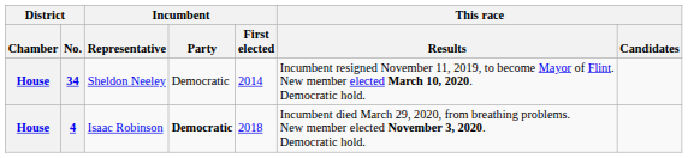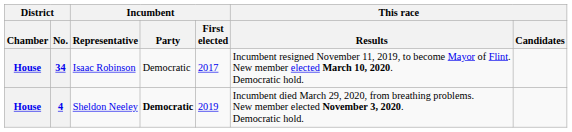34 | Incumbent / Representative: Sheldon Neeley -> Isaac Robinson
34 | Incumbent / First elected: 2014 -> 2017
4 | Incumbent / Representative: Isaac Robinson -> Sheldon Neeley
4 | Incumbent / First elected: 2018 -> 2019
